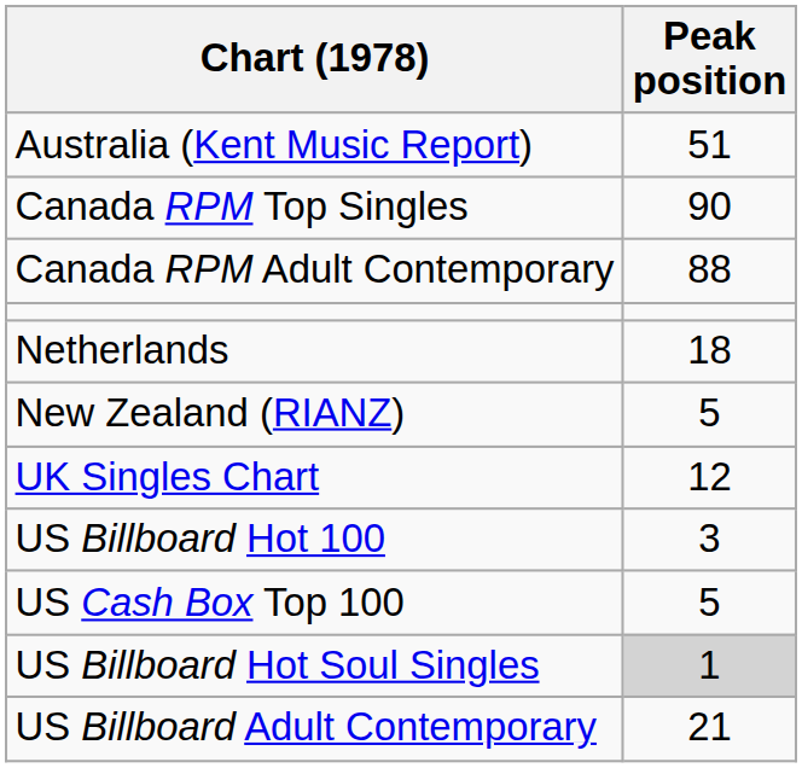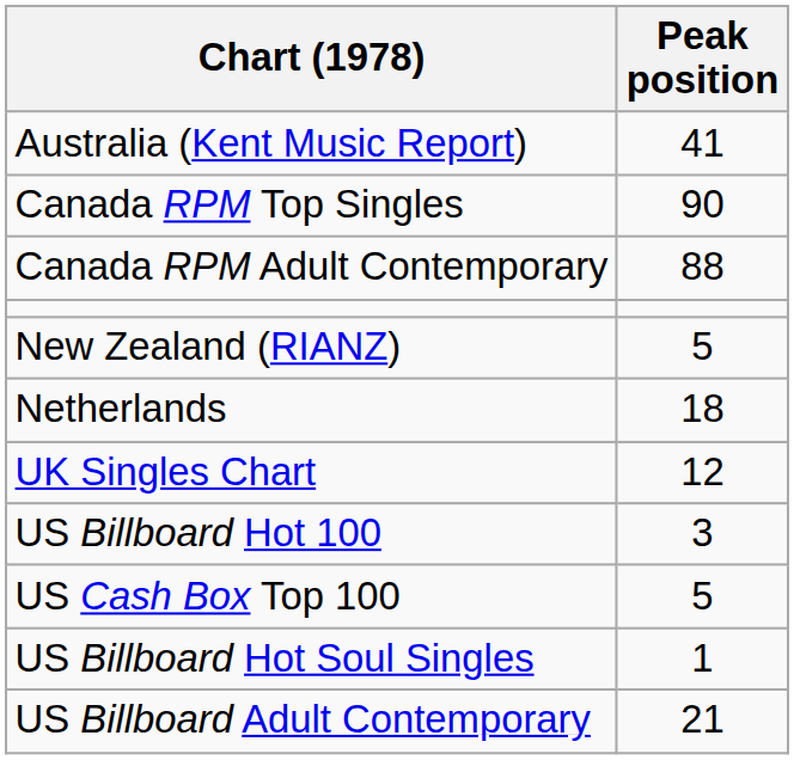Australia (Kent Music Report) | Peak position: 51 -> 41
rows swapped: Netherlands <-> New Zealand (RIANZ)
US Billboard Hot Soul Singles | Peak position: lightgrey background -> no background
